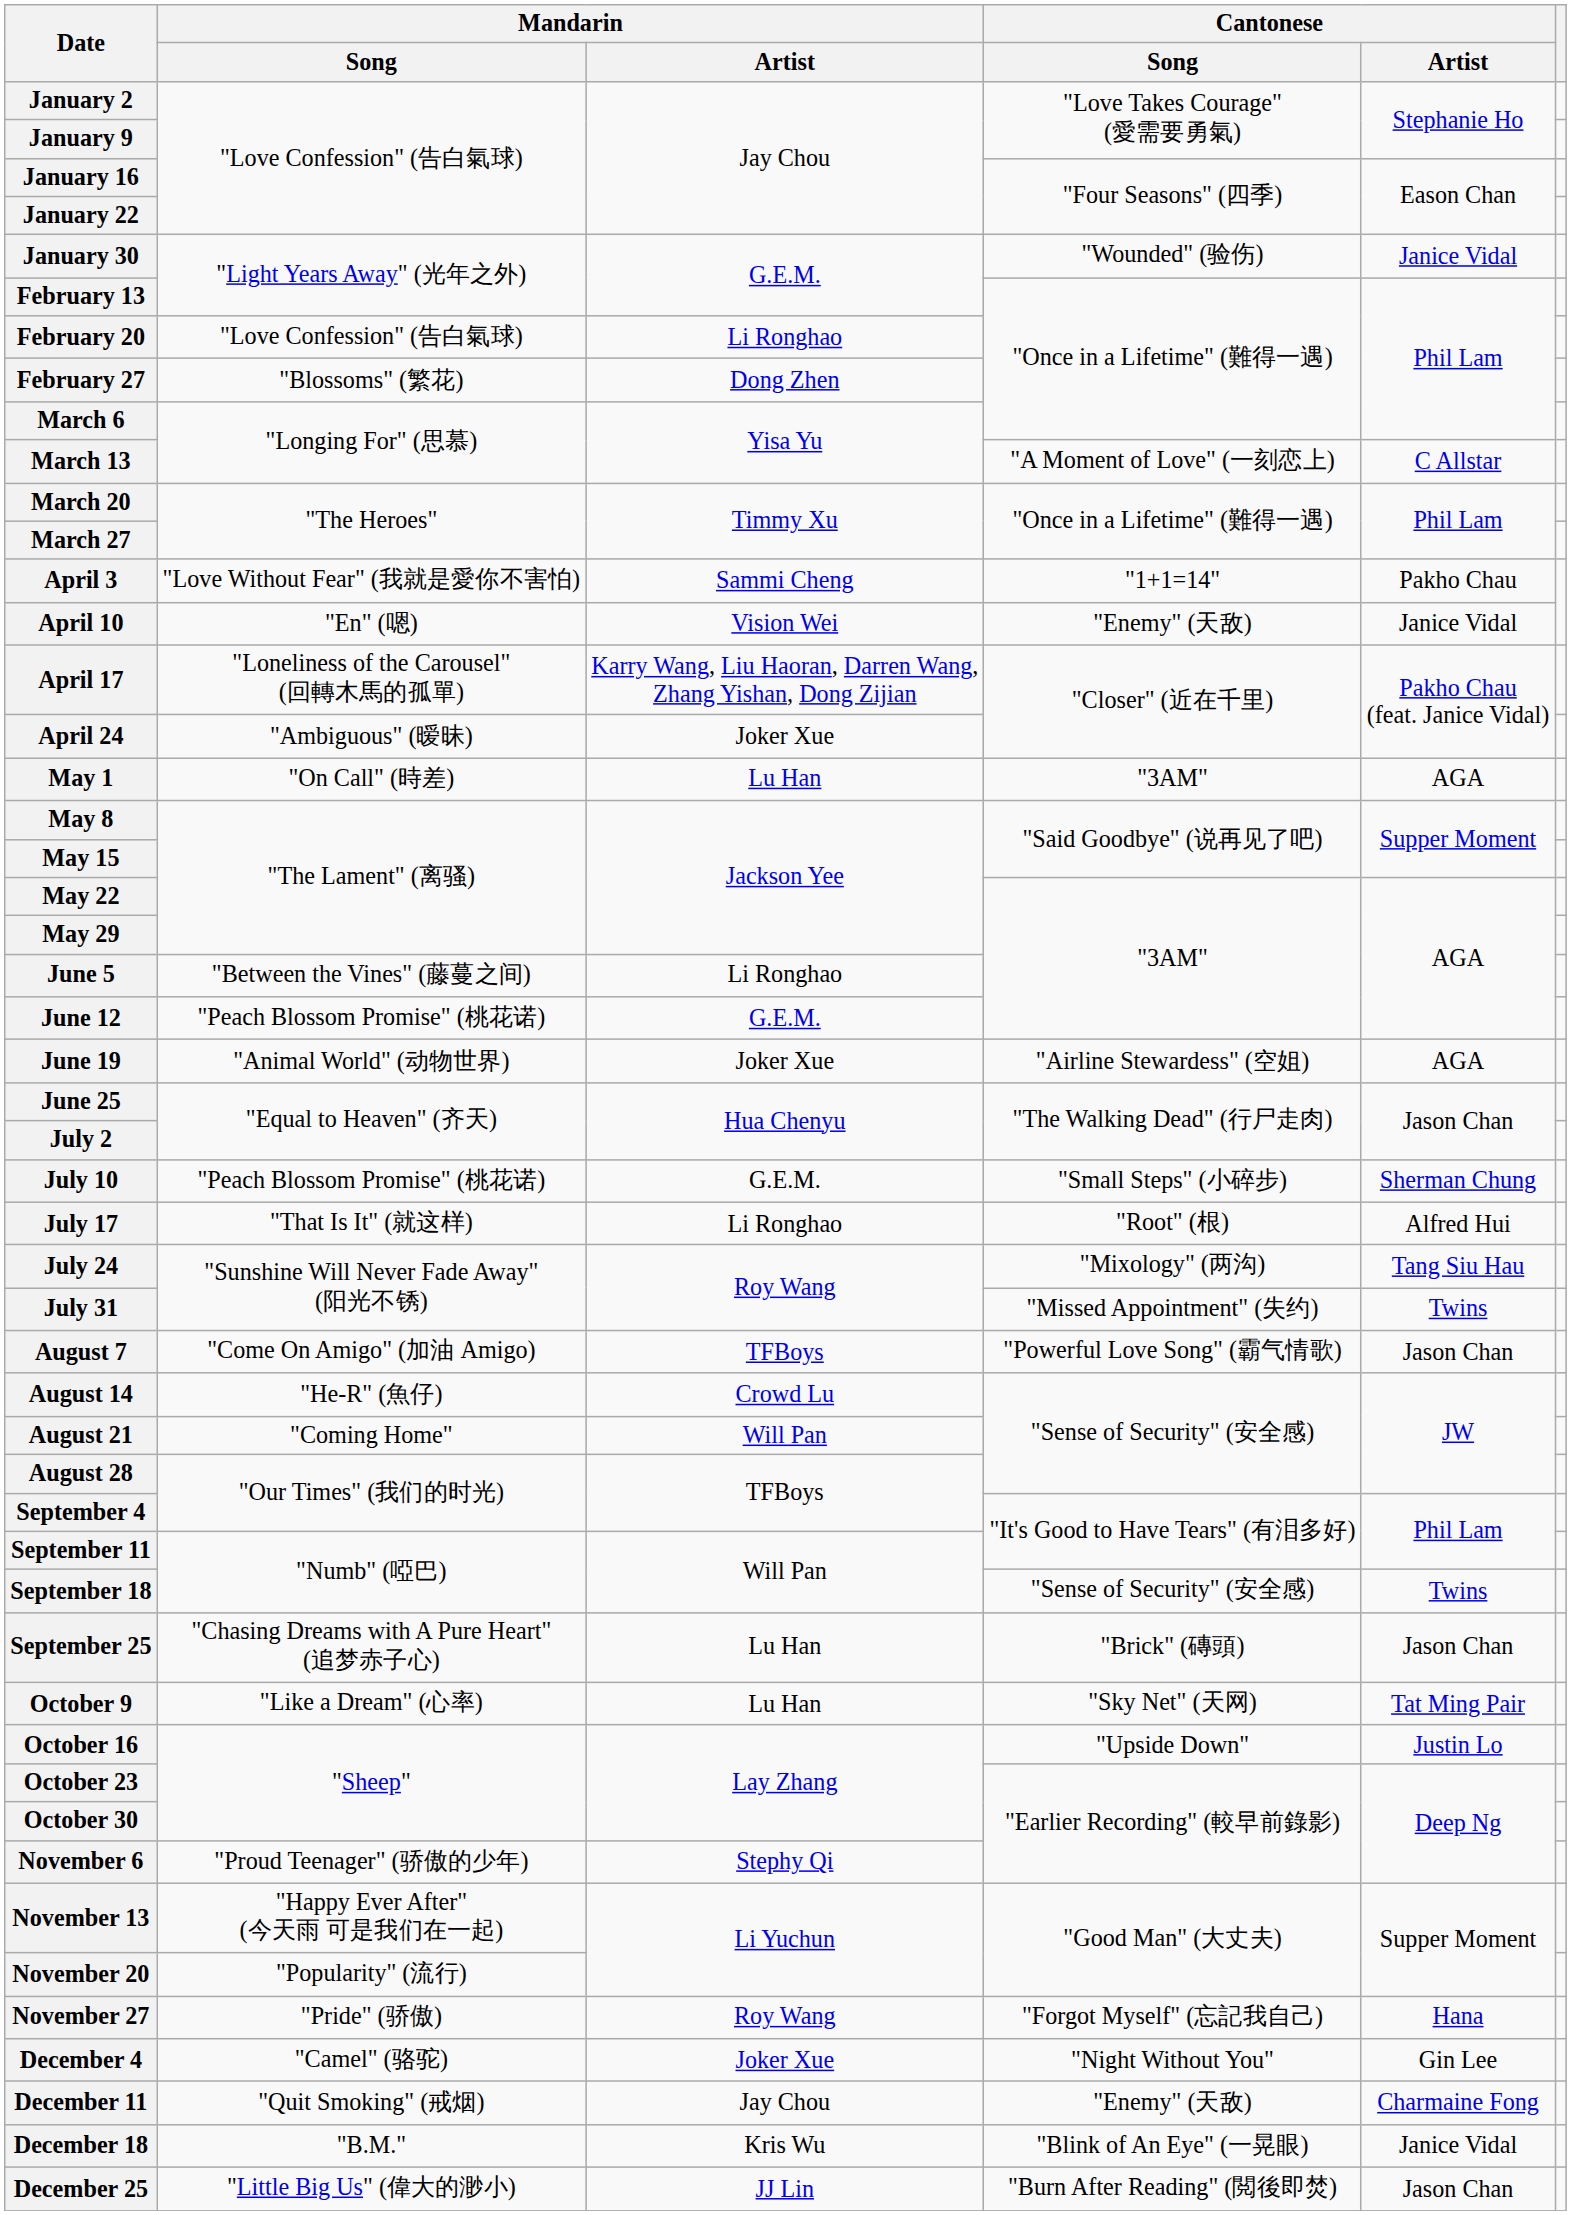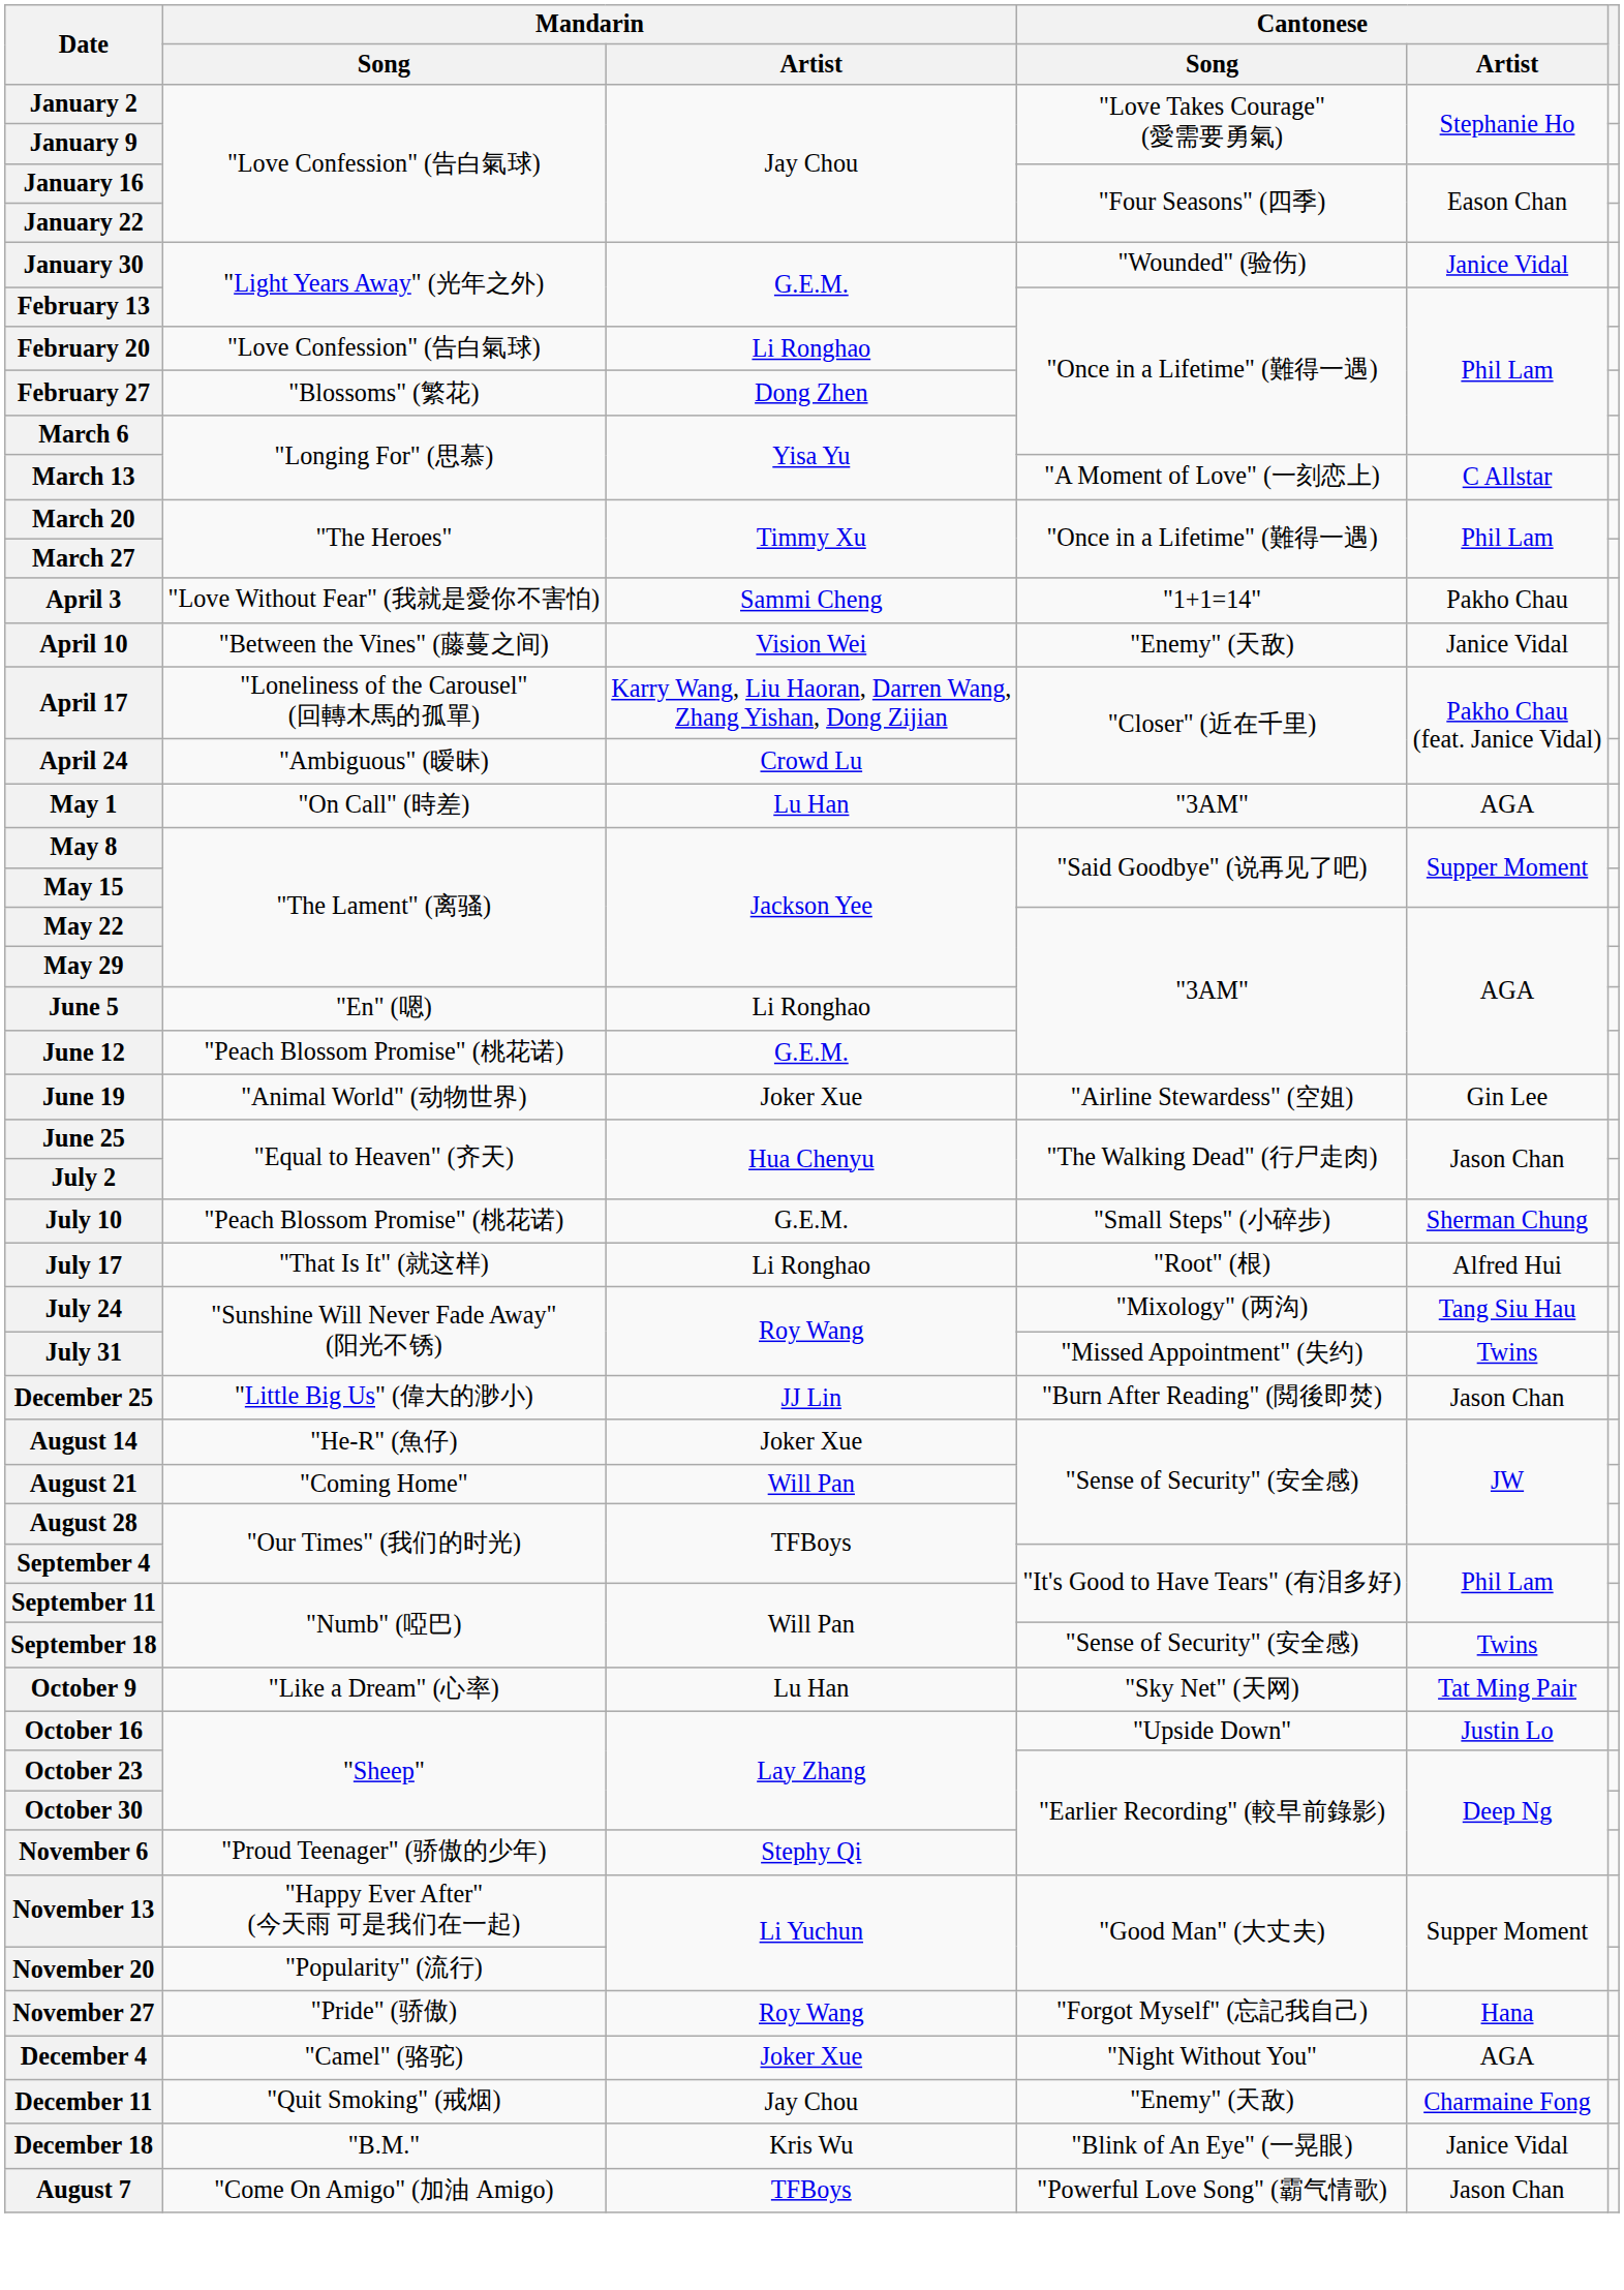April 10 | Mandarin / Song: "En" (嗯) -> "Between the Vines" (藤蔓之间)
April 24 | Mandarin / Artist: Joker Xue -> Crowd Lu
June 5 | Mandarin / Song: "Between the Vines" (藤蔓之间) -> "En" (嗯)
June 19 | Cantonese / Artist: AGA -> Gin Lee
rows swapped: August 7 <-> December 25
August 14 | Mandarin / Artist: Crowd Lu -> Joker Xue
- row: September 25 | "Chasing Dreams with A Pure Heart" (追梦赤子心) | Lu Han | "Brick" (磚頭) | Jason Chan
December 4 | Cantonese / Artist: Gin Lee -> AGA
